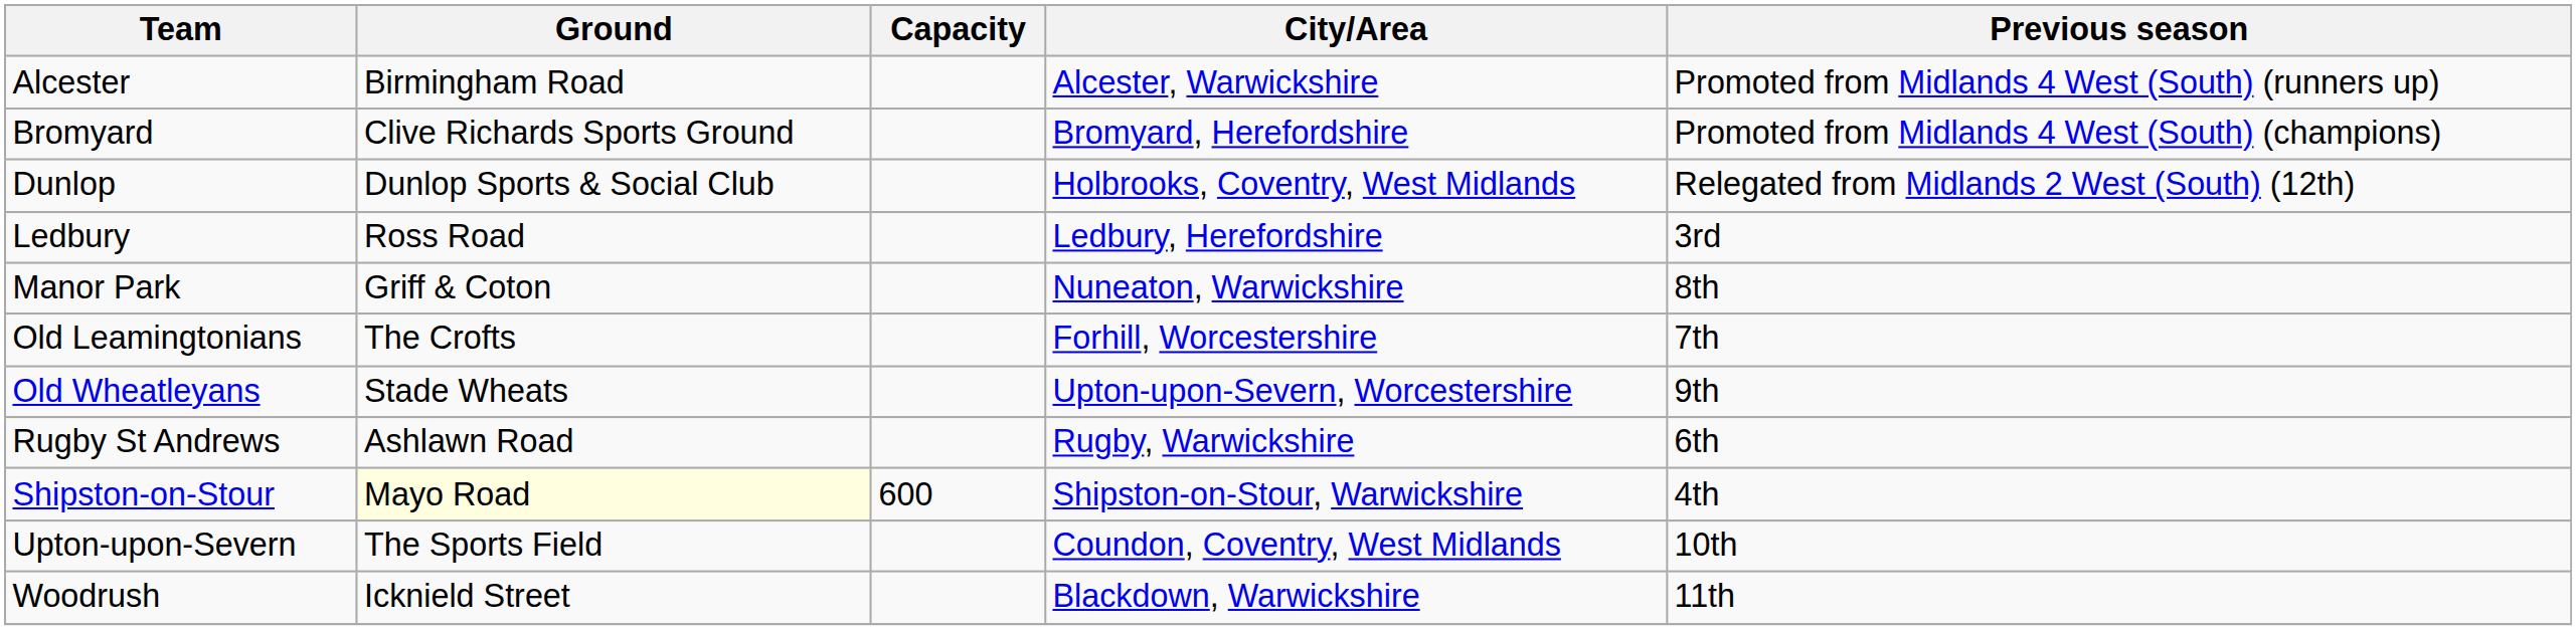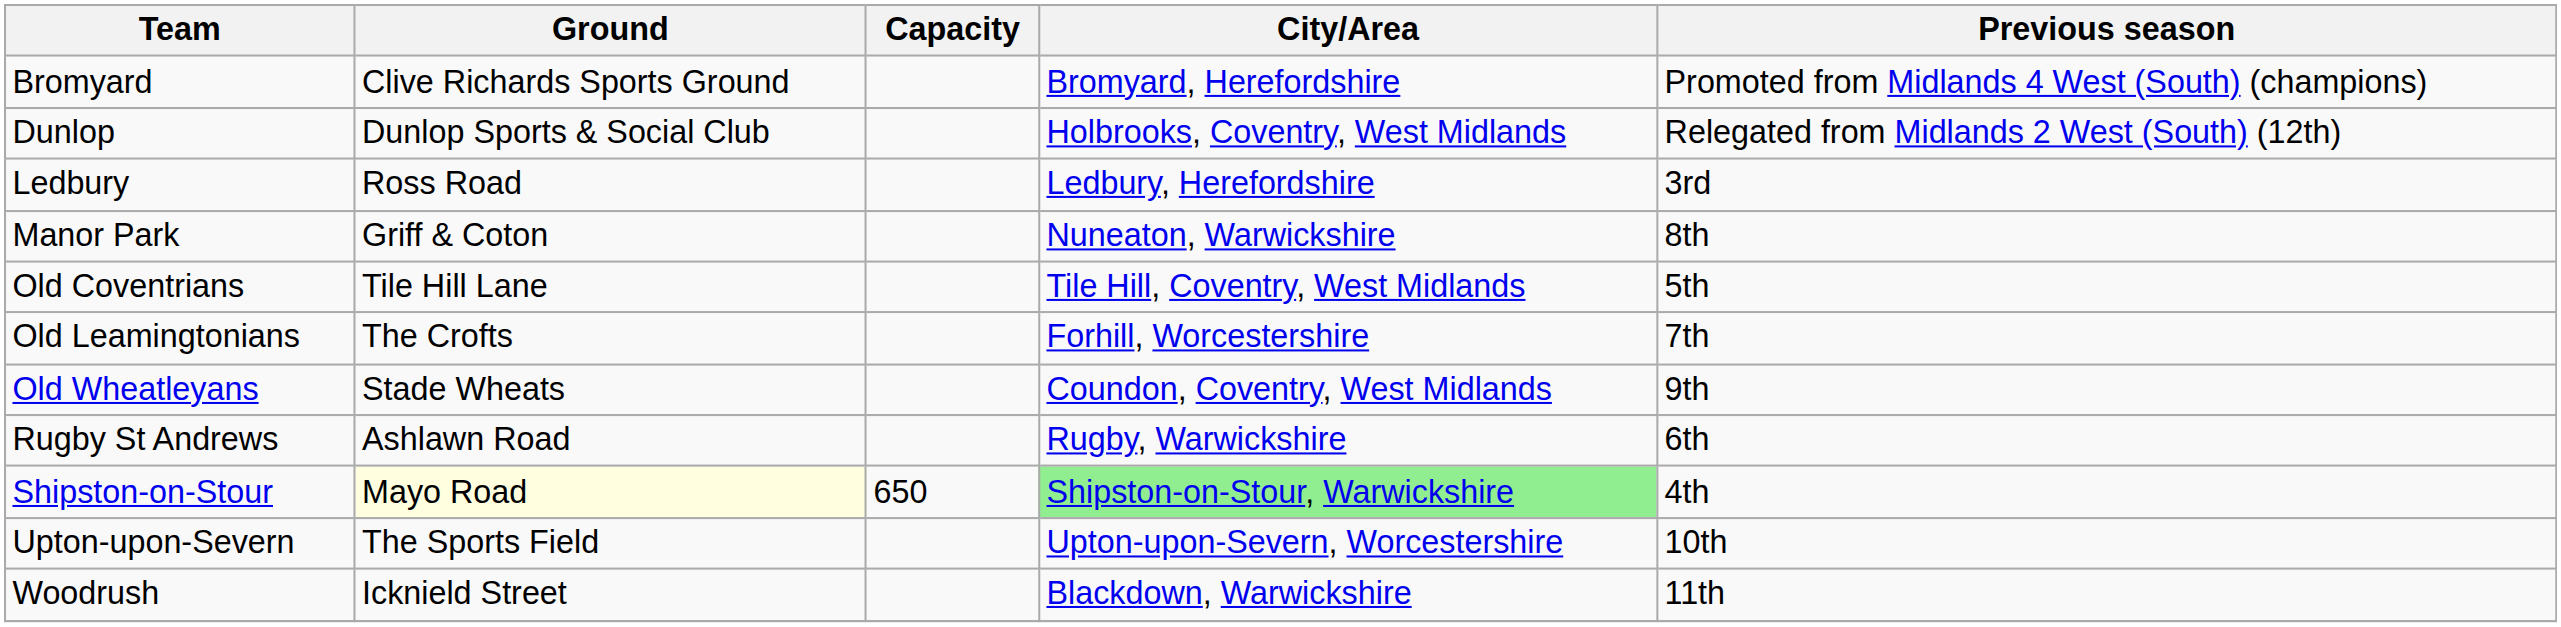- row: Alcester | Birmingham Road | Alcester, Warwickshire | Promoted from Midlands 4 West (South) (runners up)
+ row: Old Coventrians | Tile Hill Lane | Tile Hill, Coventry, West Midlands | 5th
Old Wheatleyans | City/Area: Upton-upon-Severn, Worcestershire -> Coundon, Coventry, West Midlands
Shipston-on-Stour | Capacity: 600 -> 650
Shipston-on-Stour | City/Area: no background -> lightgreen background
Upton-upon-Severn | City/Area: Coundon, Coventry, West Midlands -> Upton-upon-Severn, Worcestershire
